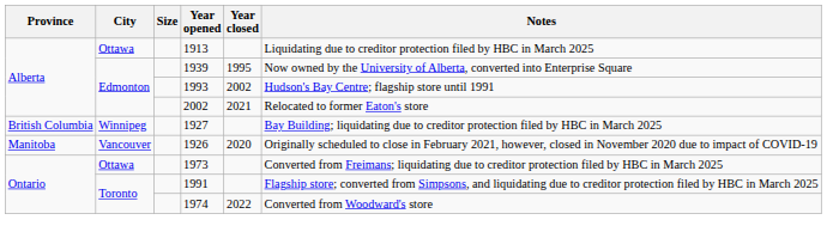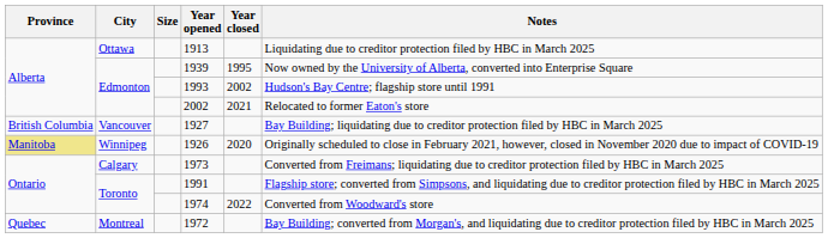1927 | City: Winnipeg -> Vancouver
1926 | Province: no background -> khaki background
1926 | City: Vancouver -> Winnipeg
1973 | City: Ottawa -> Calgary
+ row: Quebec | Montreal | 1972 | Bay Building; converted from Morgan's, and liquidating due to creditor protection filed by HBC in March 2025
